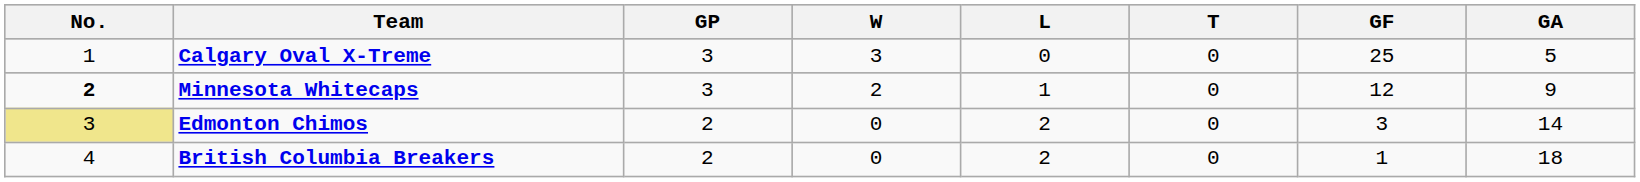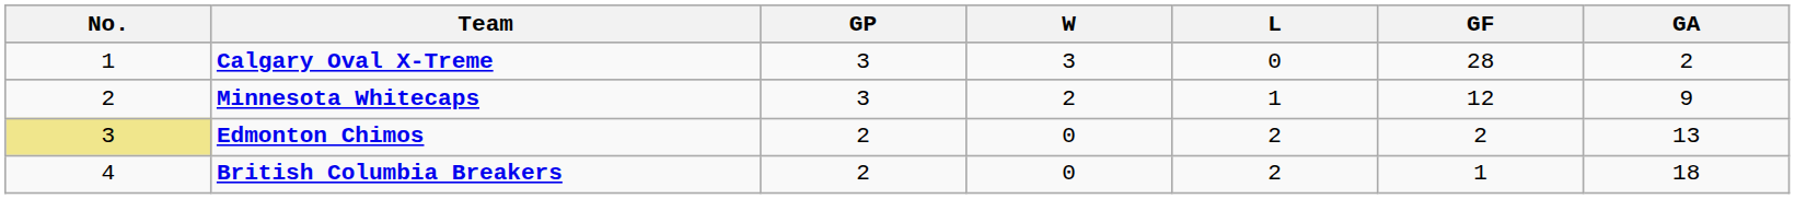- column: T | 0 | 0 | 0 | 0
Calgary Oval X-Treme | GF: 25 -> 28
Calgary Oval X-Treme | GA: 5 -> 2
Minnesota Whitecaps | No.: bold -> normal
Edmonton Chimos | GF: 3 -> 2
Edmonton Chimos | GA: 14 -> 13
